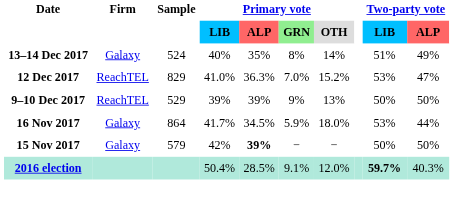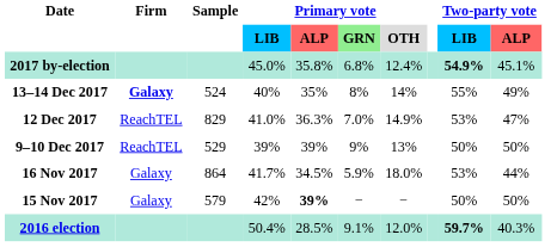+ row: 2017 by-election | 45.0% | 35.8% | 6.8% | 12.4% | 54.9% | 45.1%
13–14 Dec 2017 | Firm: normal -> bold
13–14 Dec 2017 | Two-party vote / LIB: 51% -> 55%
12 Dec 2017 | Primary vote / OTH: 15.2% -> 14.9%
